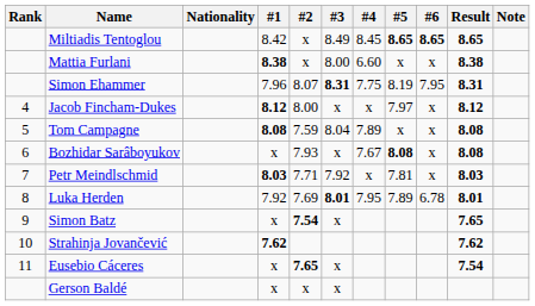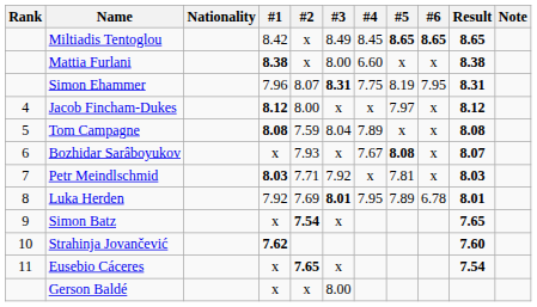Bozhidar Sarâboyukov | Result: 8.08 -> 8.07
Strahinja Jovančević | Result: 7.62 -> 7.60
Gerson Baldé | #3: x -> 8.00
